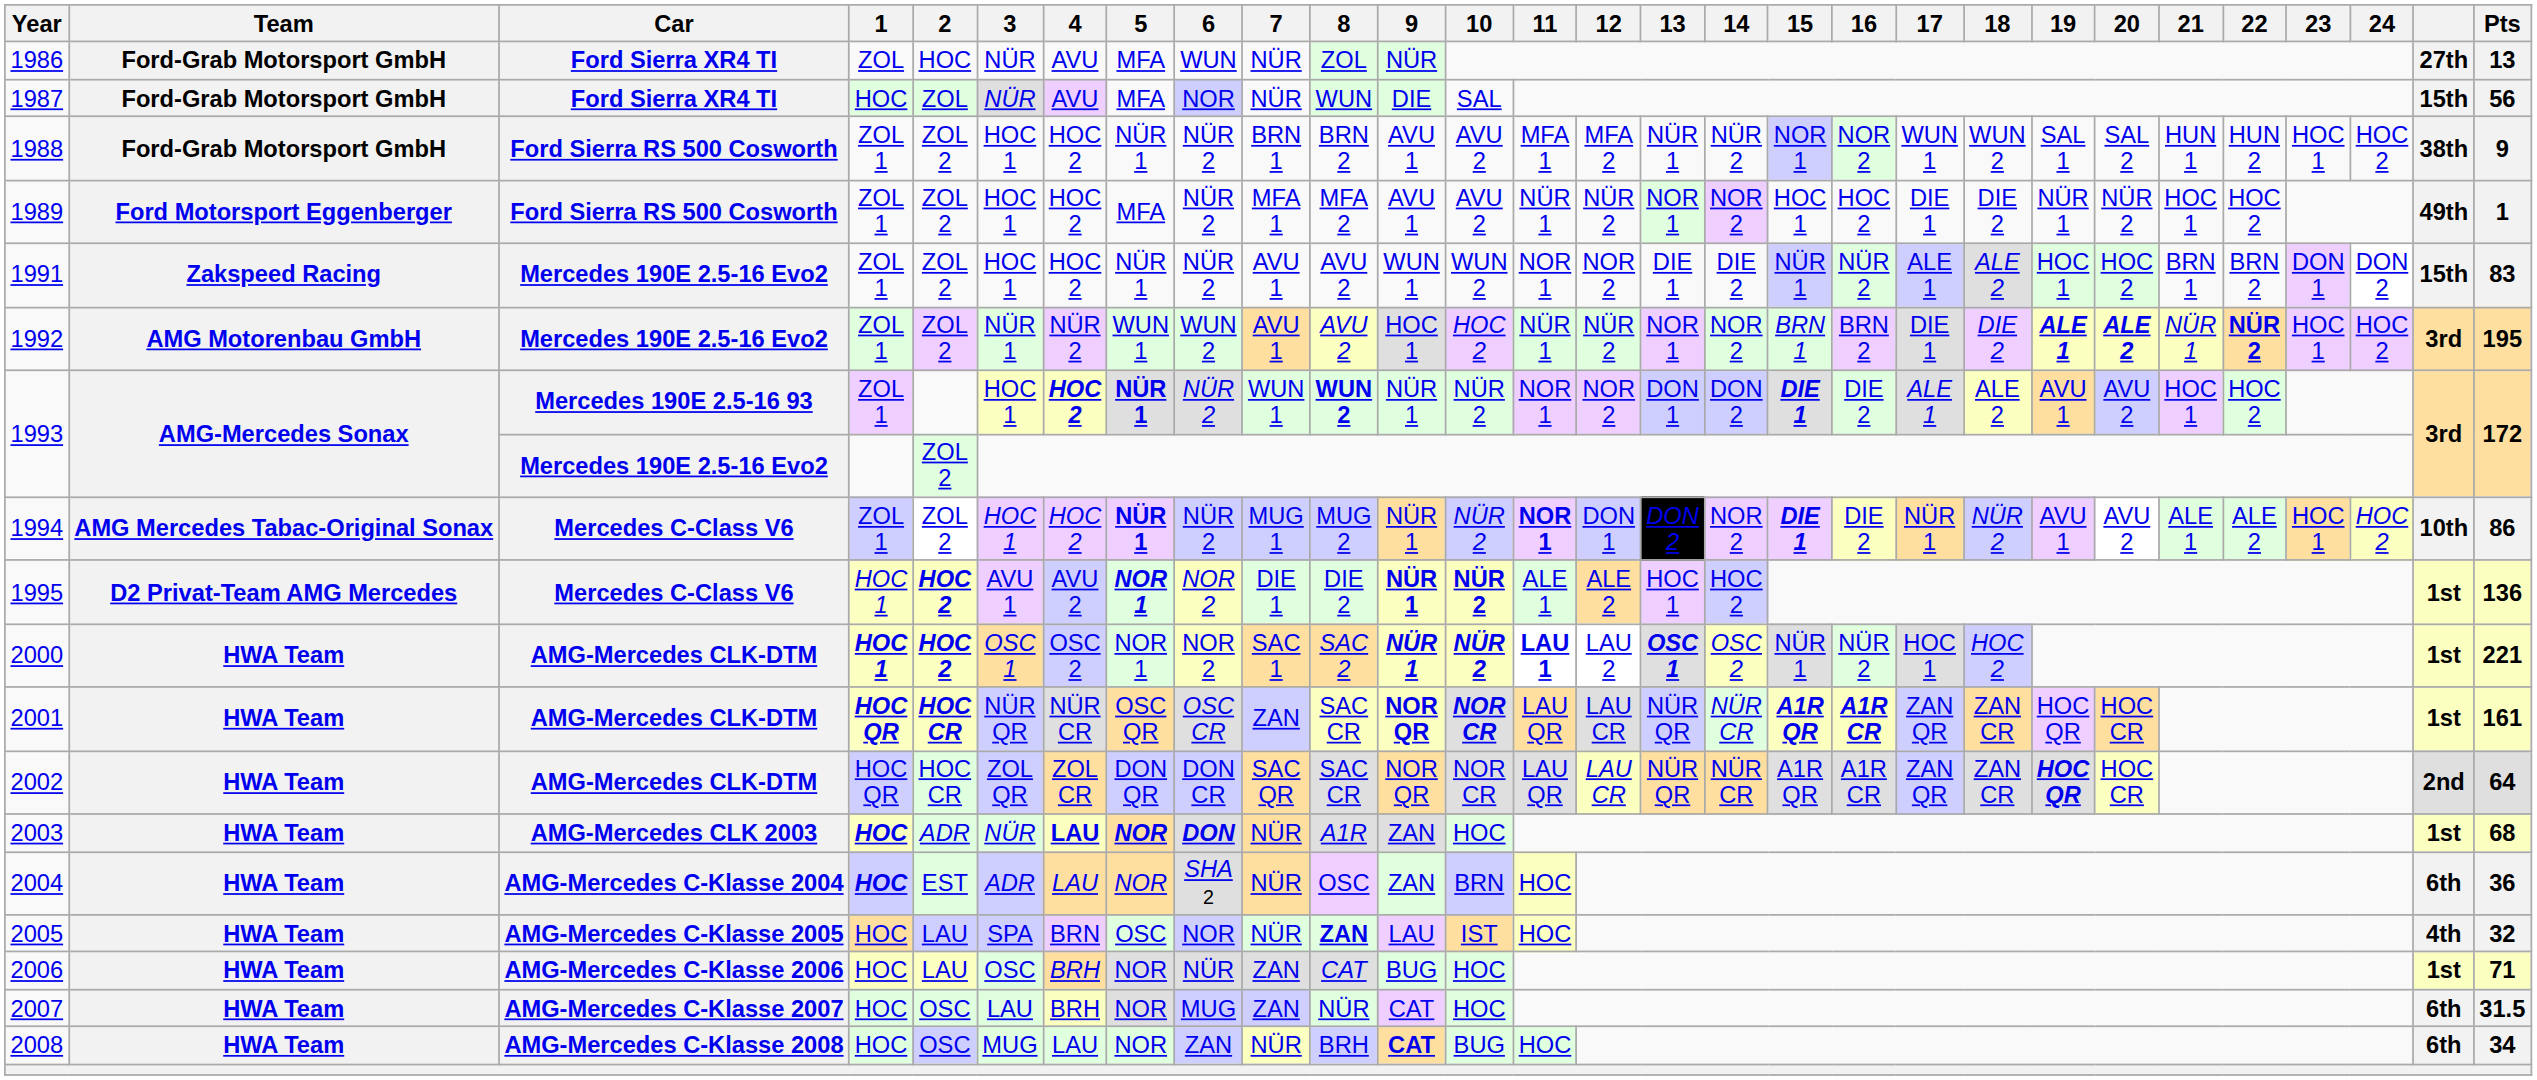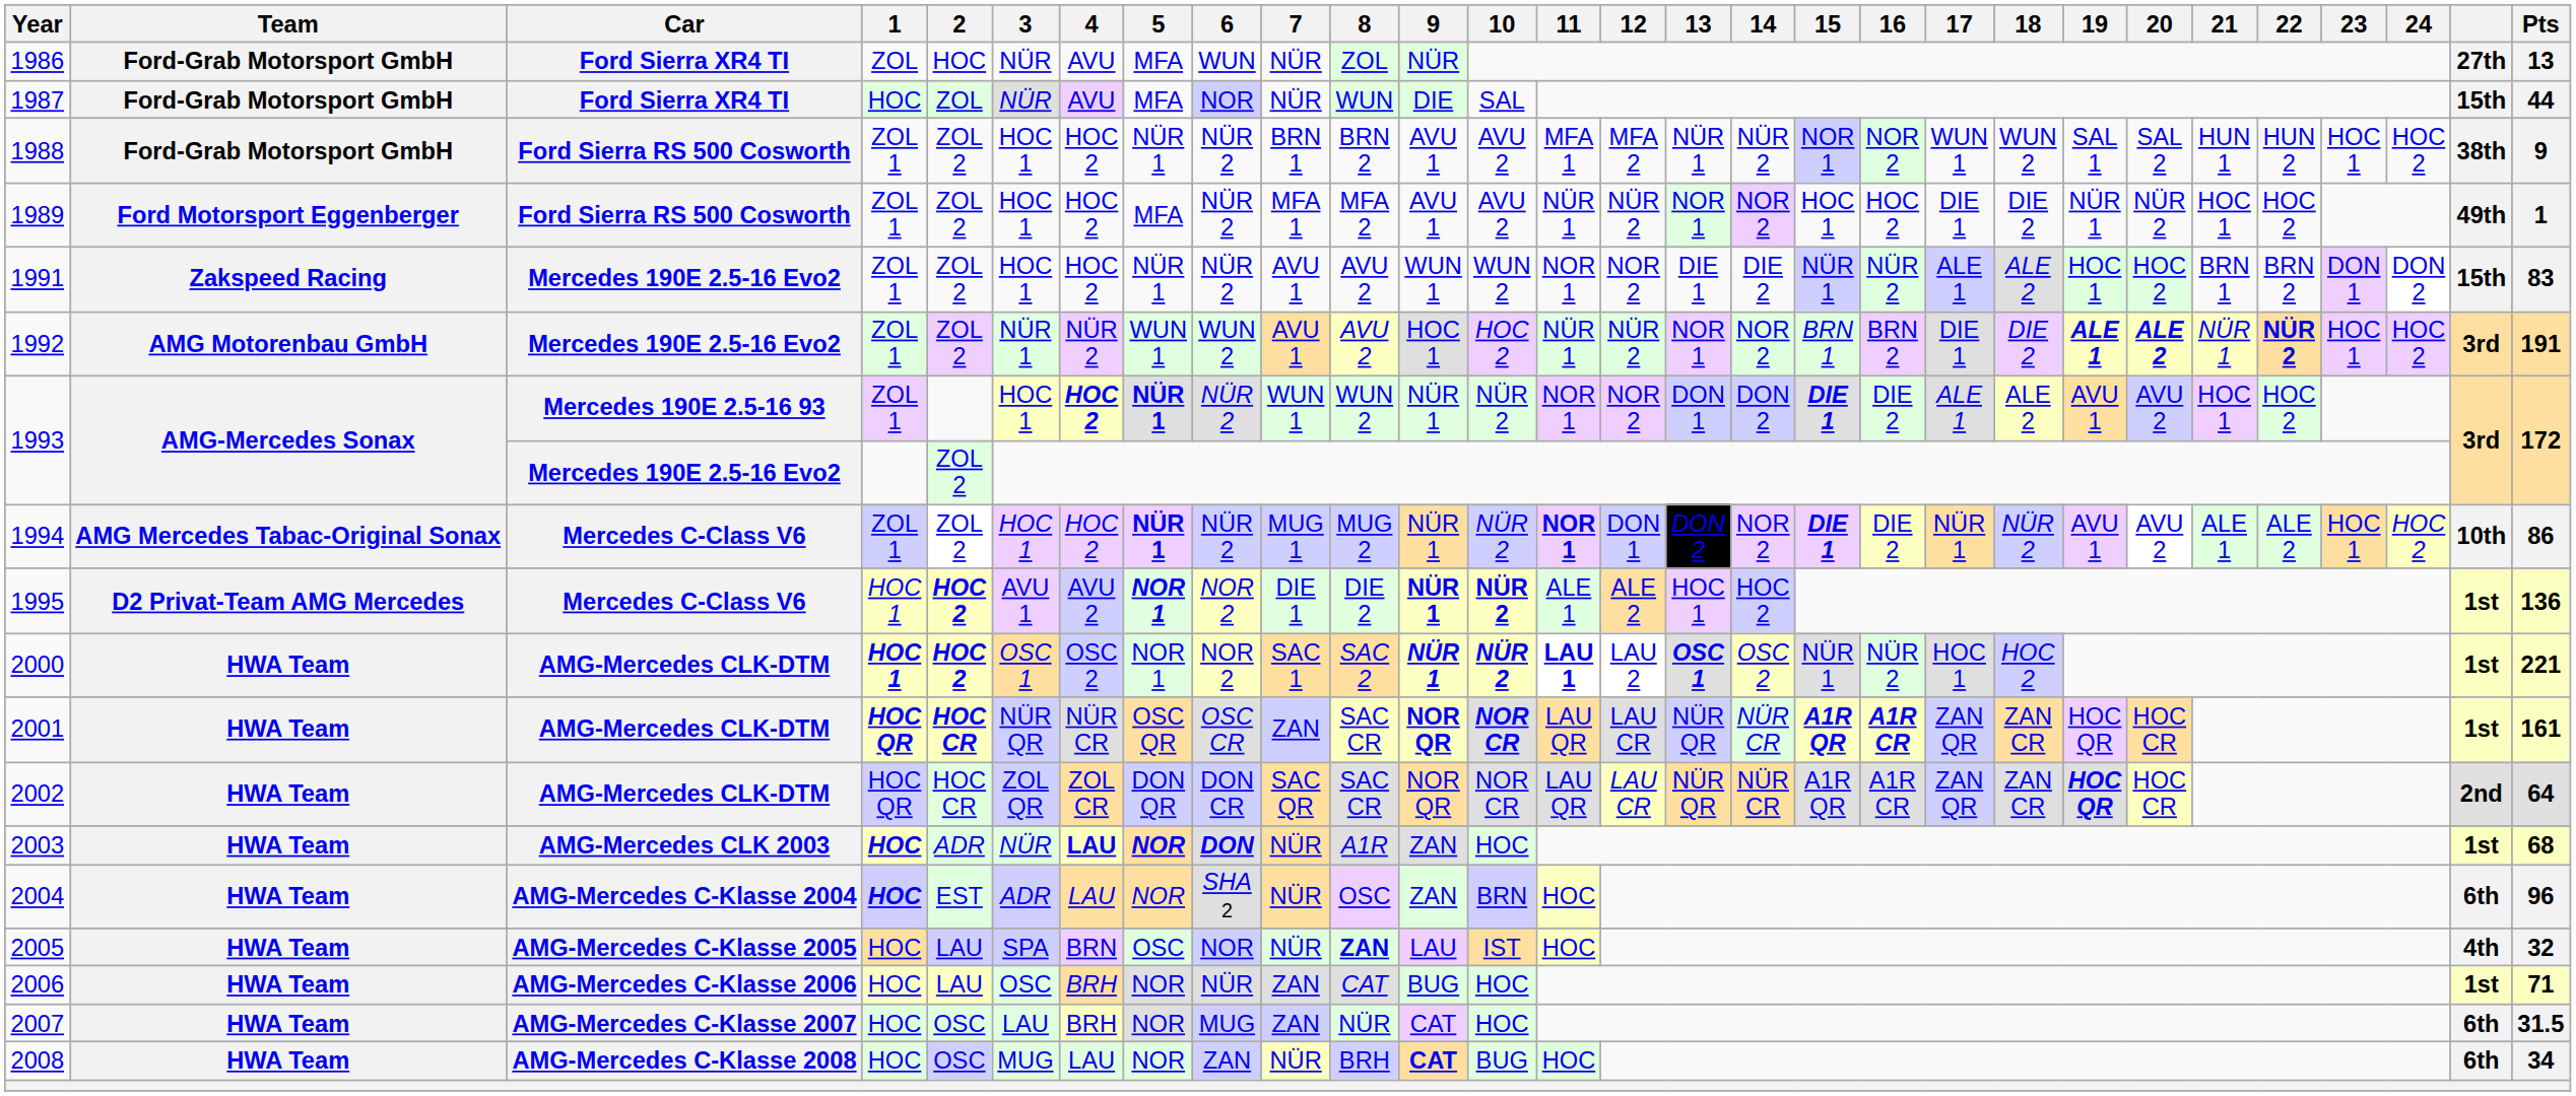1987 | Pts: 56 -> 44
1992 | Pts: 195 -> 191
1993 / Mercedes 190E 2.5-16 93 | 8: bold -> normal
2004 | Pts: 36 -> 96
